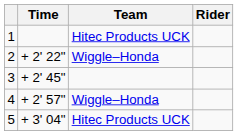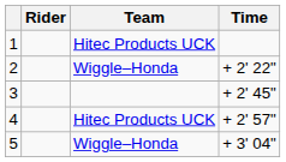columns swapped: Rider <-> Time
4 | Team: Wiggle–Honda -> Hitec Products UCK
5 | Team: Hitec Products UCK -> Wiggle–Honda
